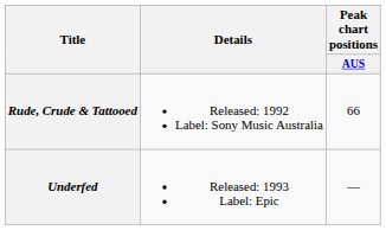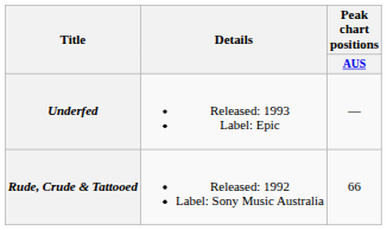rows swapped: Rude, Crude & Tattooed <-> Underfed
